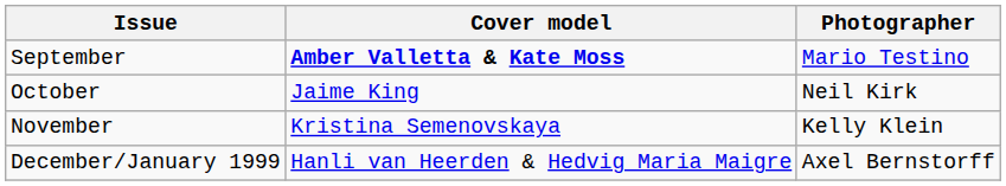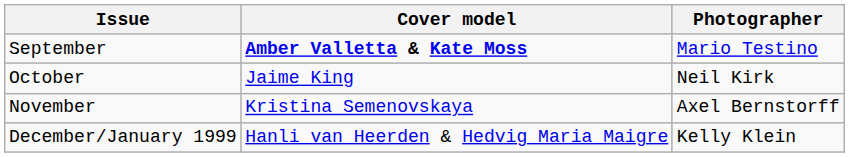November | Photographer: Kelly Klein -> Axel Bernstorff
December/January 1999 | Photographer: Axel Bernstorff -> Kelly Klein
